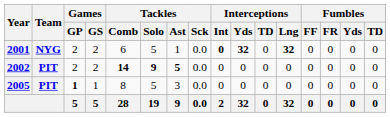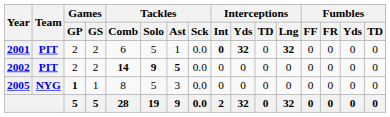2001 | Team: NYG -> PIT
2005 | Team: PIT -> NYG
